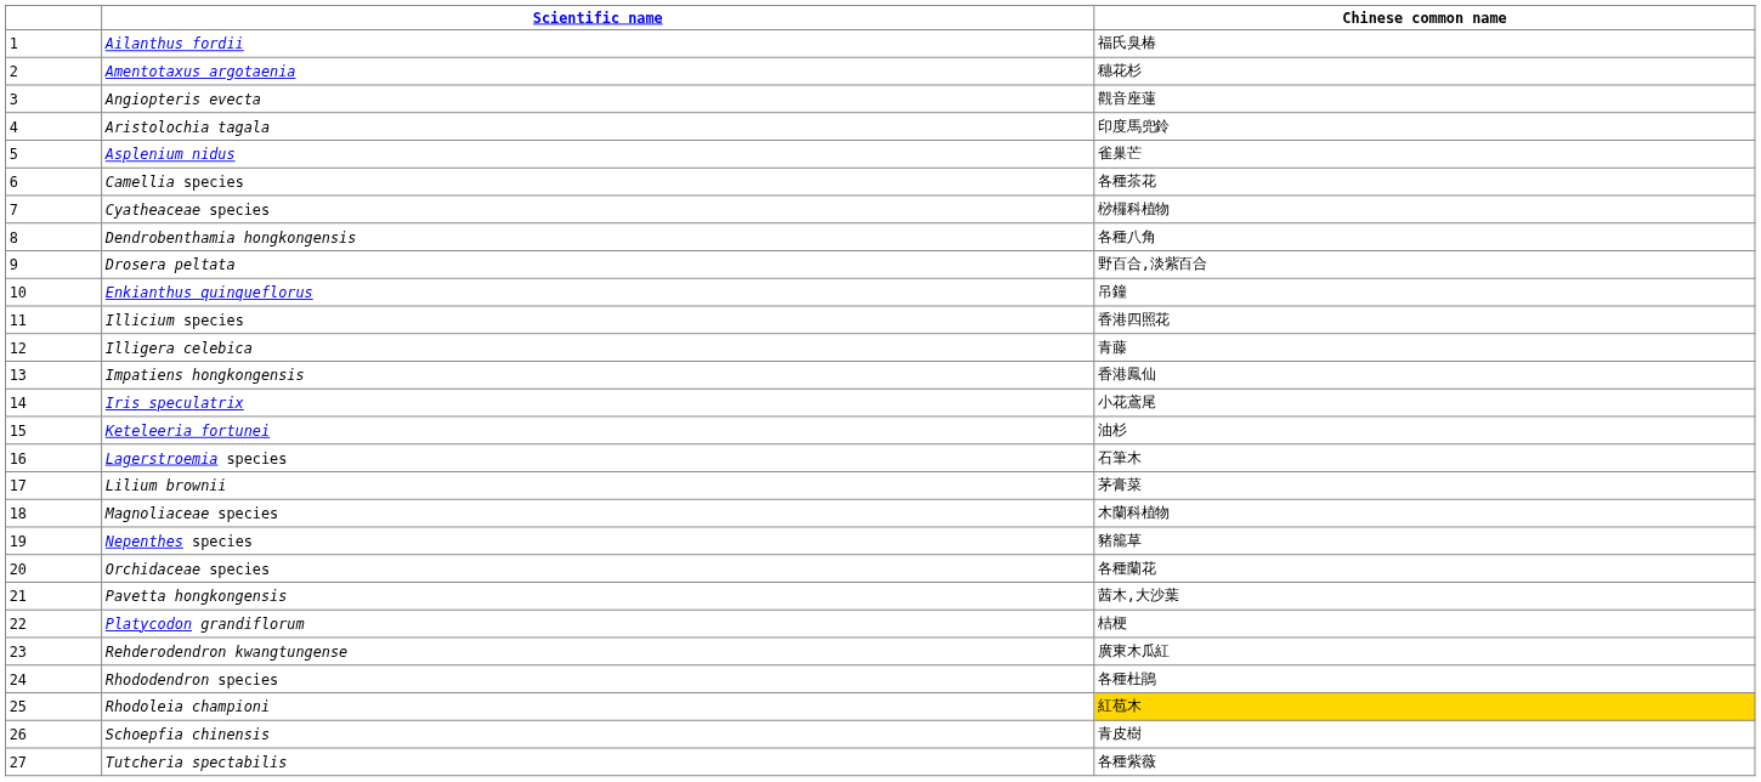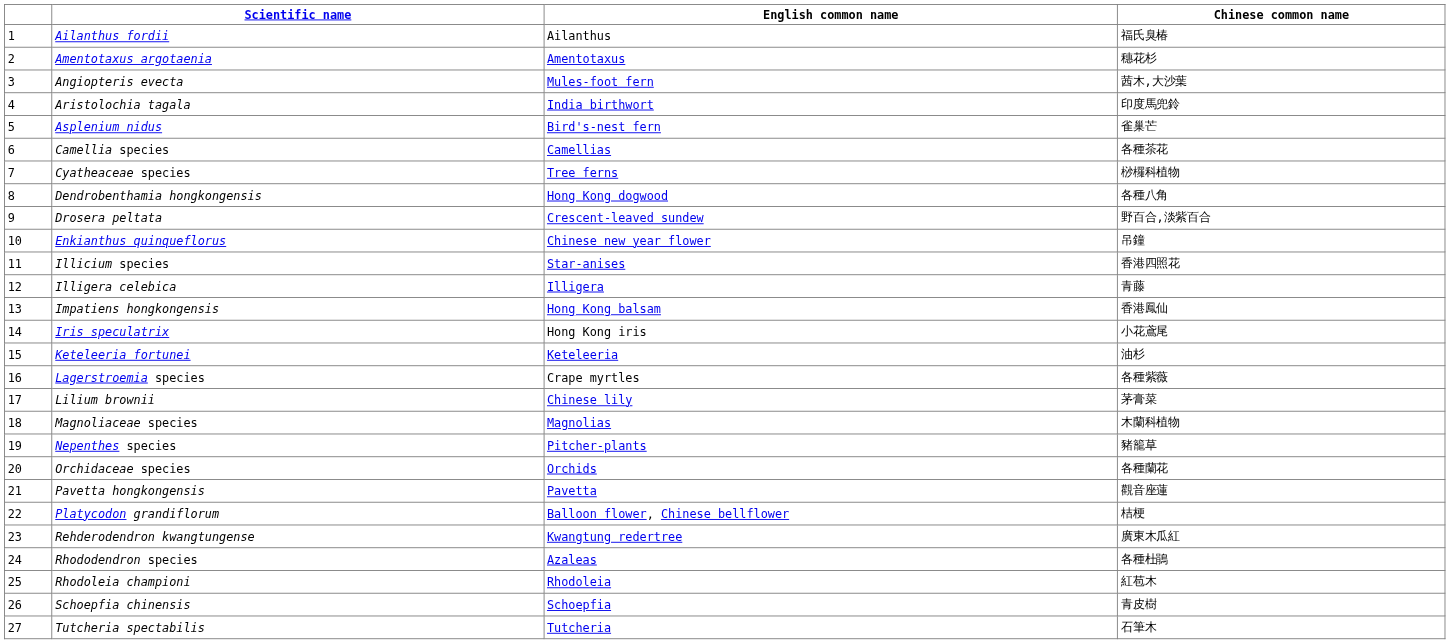+ column: English common name | Ailanthus | Amentotaxus | Mules-foot fern | India birthwort | Bird's-nest fern | Camellias | Tree ferns | Hong Kong dogwood | Crescent-leaved sundew | Chinese new year flower | Star-anises | Illigera | Hong Kong balsam | Hong Kong iris | Keteleeria | Crape myrtles | Chinese lily | Magnolias | Pitcher-plants | Orchids | Pavetta | Balloon flower, Chinese bellflower | Kwangtung redertree | Azaleas | Rhodoleia | Schoepfia | Tutcheria
Angiopteris evecta | Chinese common name: 觀音座蓮 -> 茜木,大沙葉
Lagerstroemia species | Chinese common name: 石筆木 -> 各種紫薇
Pavetta hongkongensis | Chinese common name: 茜木,大沙葉 -> 觀音座蓮
Rhodoleia championi | Chinese common name: gold background -> no background
Tutcheria spectabilis | Chinese common name: 各種紫薇 -> 石筆木
